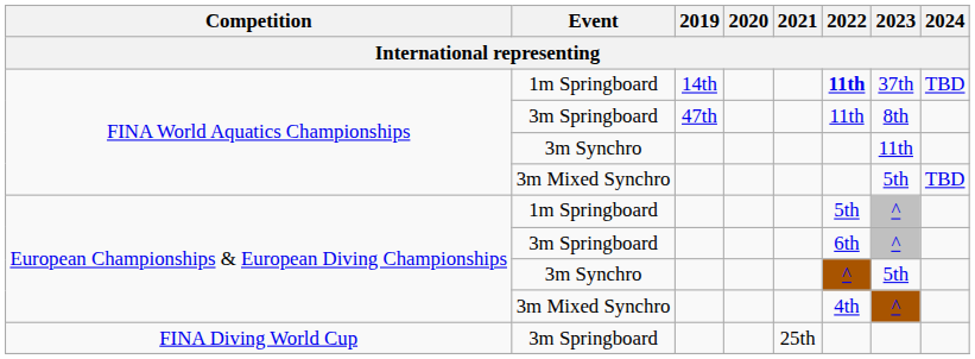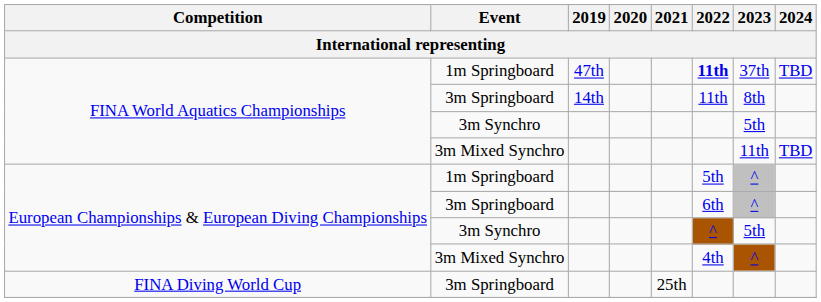FINA World Aquatics Championships / 1m Springboard | 2019: 14th -> 47th
FINA World Aquatics Championships / 3m Springboard | 2019: 47th -> 14th
FINA World Aquatics Championships / 3m Synchro | 2023: 11th -> 5th
FINA World Aquatics Championships / 3m Mixed Synchro | 2023: 5th -> 11th
